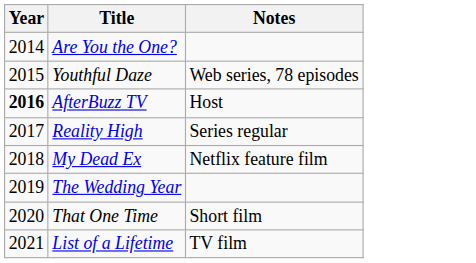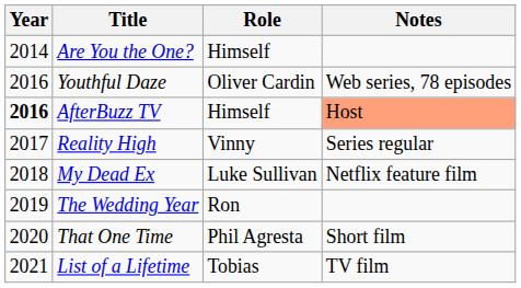+ column: Role | Himself | Oliver Cardin | Himself | Vinny | Luke Sullivan | Ron | Phil Agresta | Tobias
Youthful Daze | Year: 2015 -> 2016
AfterBuzz TV | Notes: no background -> lightsalmon background
